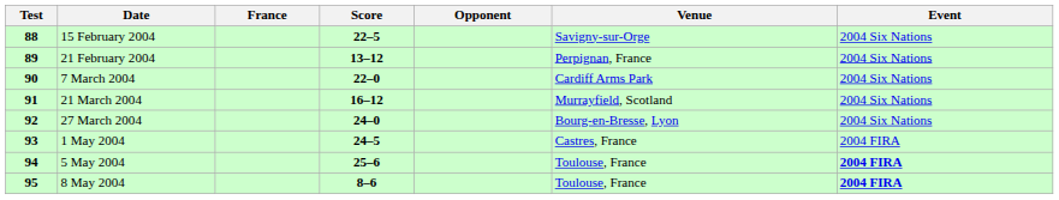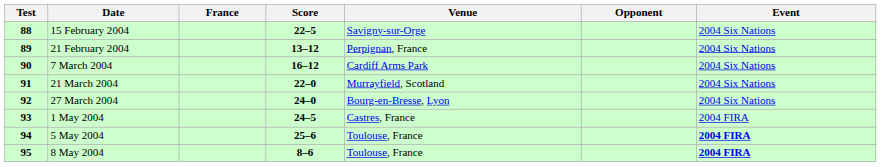columns swapped: Opponent <-> Venue
7 March 2004 | Score: 22–0 -> 16–12
21 March 2004 | Score: 16–12 -> 22–0
